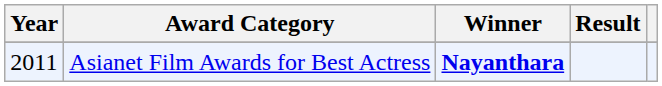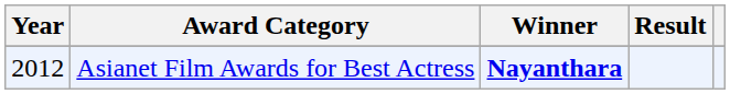Asianet Film Awards for Best Actress | Year: 2011 -> 2012
